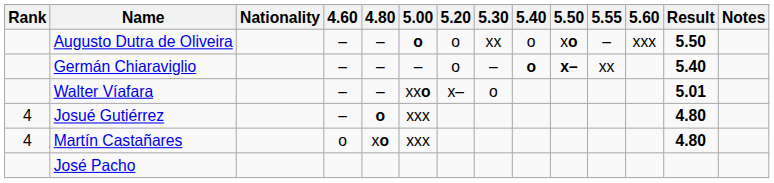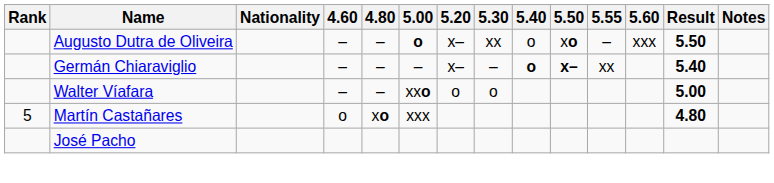Augusto Dutra de Oliveira | 5.20: o -> x–
Germán Chiaraviglio | 5.20: o -> x–
Walter Víafara | 5.20: x– -> o
Walter Víafara | Result: 5.01 -> 5.00
- row: 4 | Josué Gutiérrez | – | o | xxx | 4.80
Martín Castañares | Rank: 4 -> 5
